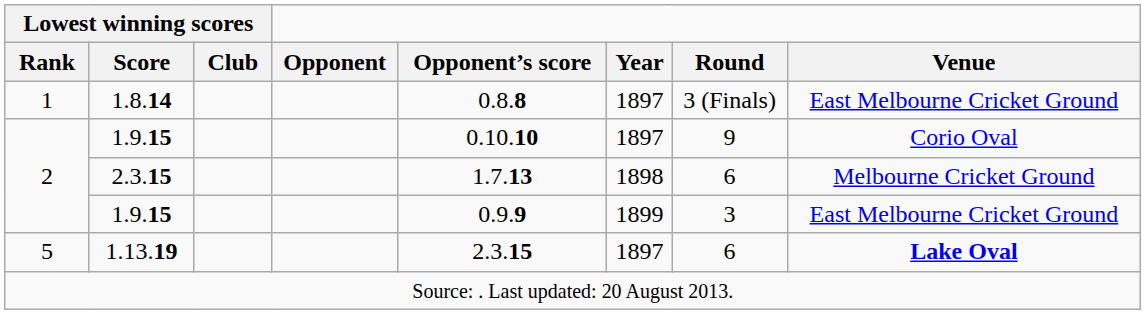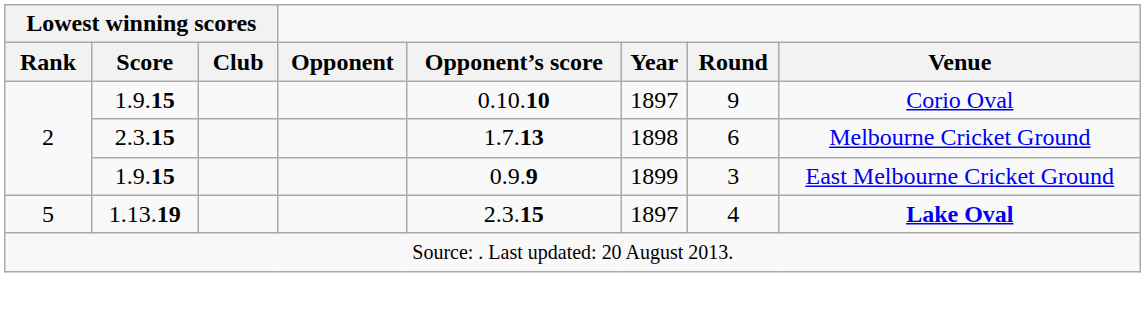- row: 1 | 1.8.14 | 0.8.8 | 1897 | 3 (Finals) | East Melbourne Cricket Ground
1.13.19 | Round: 6 -> 4
